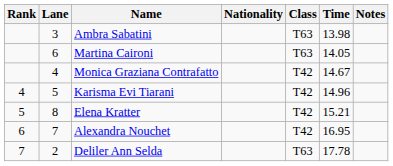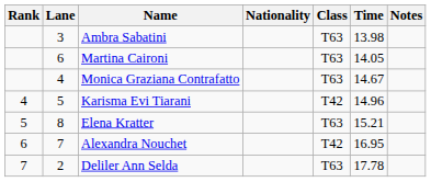Monica Graziana Contrafatto | Class: T42 -> T63
Elena Kratter | Class: T42 -> T63
